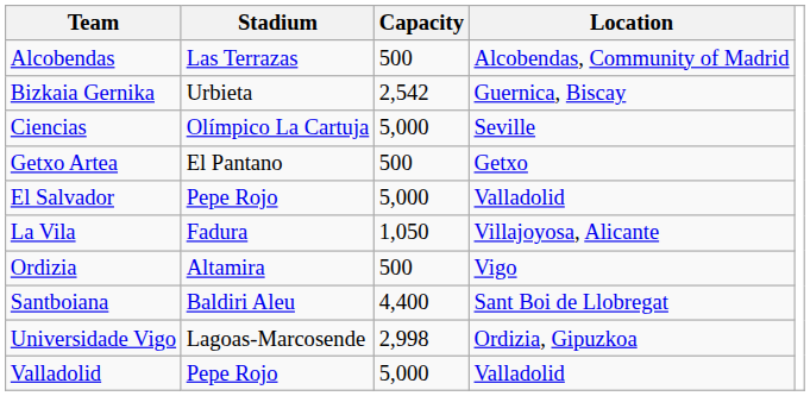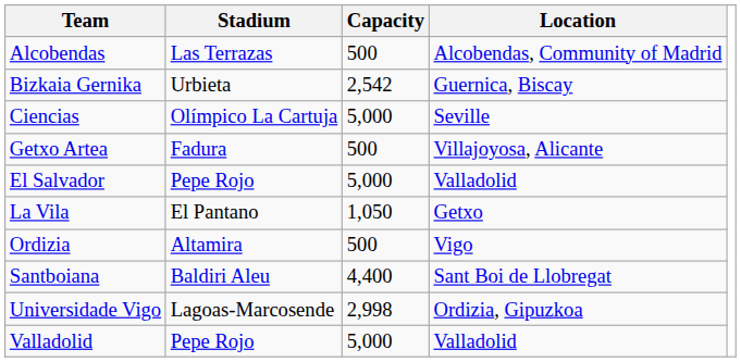Getxo Artea | Stadium: El Pantano -> Fadura
Getxo Artea | Location: Getxo -> Villajoyosa, Alicante
La Vila | Stadium: Fadura -> El Pantano
La Vila | Location: Villajoyosa, Alicante -> Getxo
